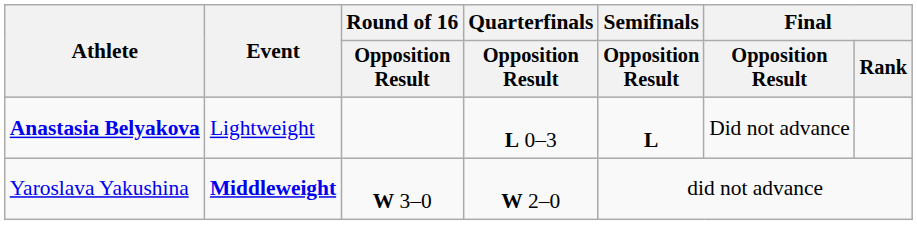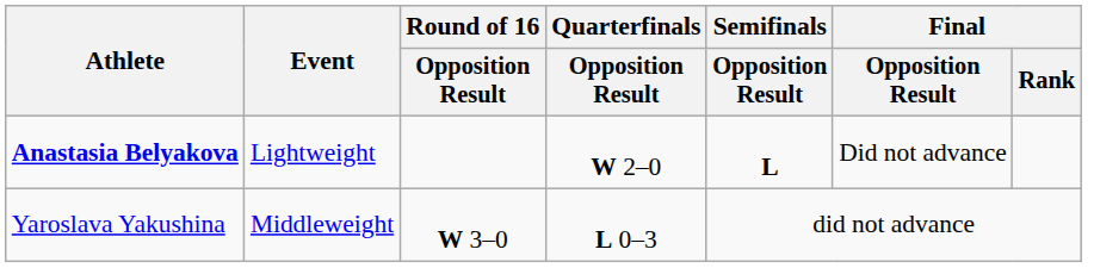Anastasia Belyakova | Quarterfinals / Opposition Result: L 0–3 -> W 2–0
Yaroslava Yakushina | Event: bold -> normal
Yaroslava Yakushina | Quarterfinals / Opposition Result: W 2–0 -> L 0–3
